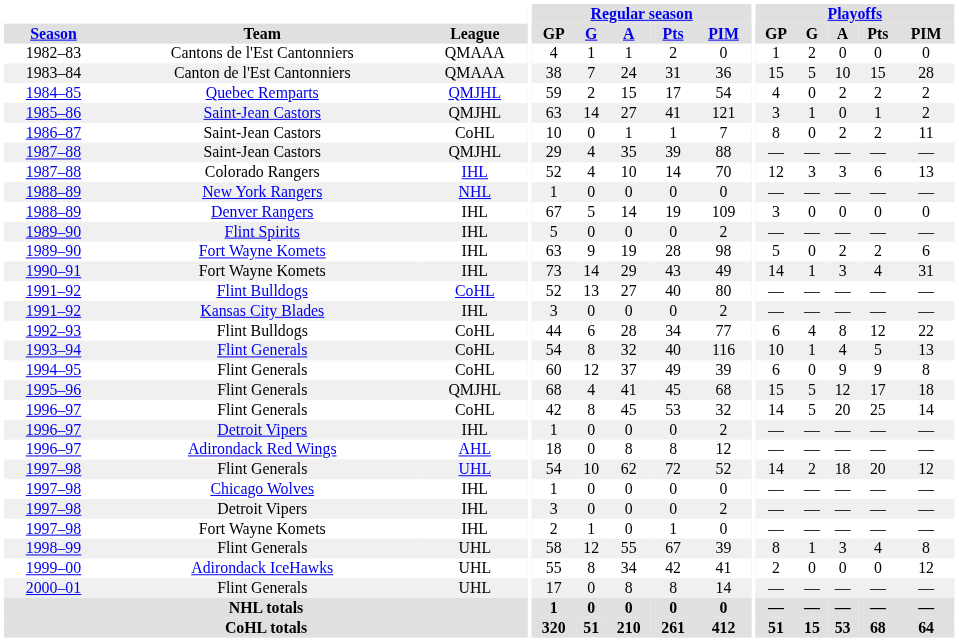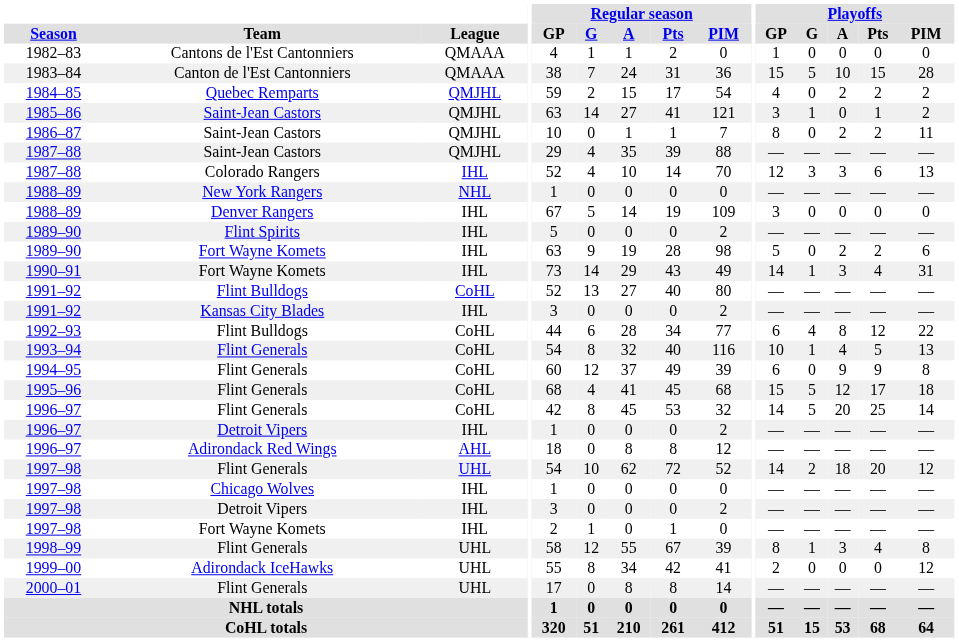1982–83 | Playoffs / G: 2 -> 0
1986–87 | League: CoHL -> QMJHL
1995–96 | League: QMJHL -> CoHL
